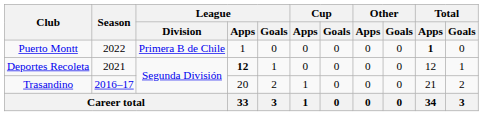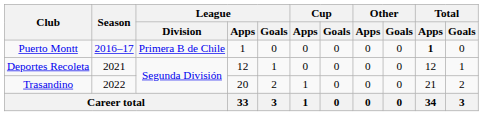Puerto Montt | Season: 2022 -> 2016–17
Deportes Recoleta | League / Apps: bold -> normal
Trasandino | Season: 2016–17 -> 2022
